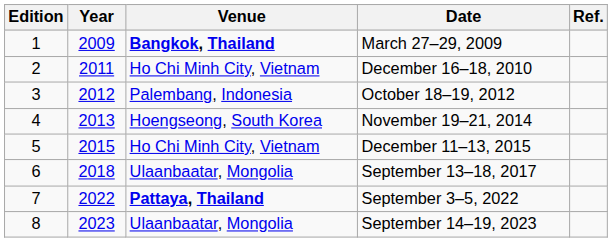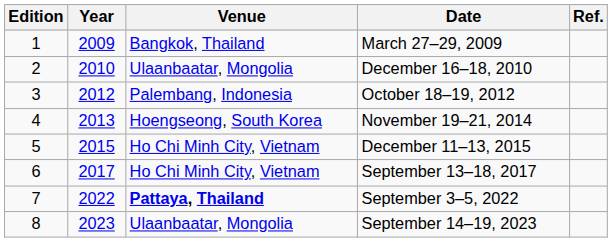March 27–29, 2009 | Venue: bold -> normal
December 16–18, 2010 | Year: 2011 -> 2010
December 16–18, 2010 | Venue: Ho Chi Minh City, Vietnam -> Ulaanbaatar, Mongolia
September 13–18, 2017 | Year: 2018 -> 2017
September 13–18, 2017 | Venue: Ulaanbaatar, Mongolia -> Ho Chi Minh City, Vietnam
